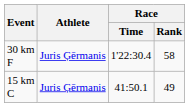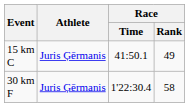rows swapped: 15 km C <-> 30 km F
